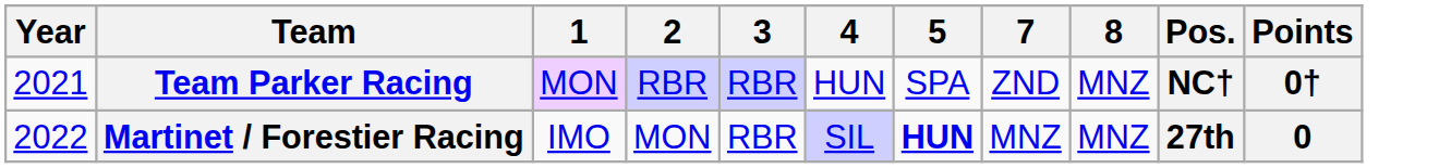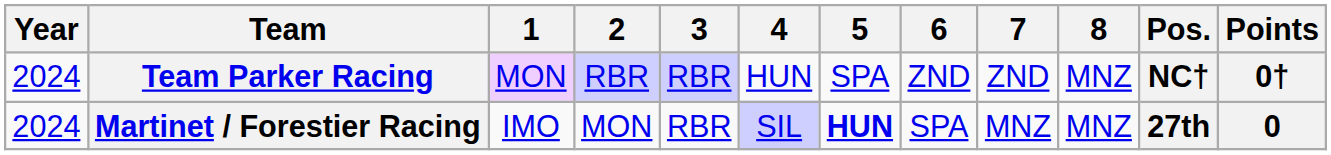+ column: 6 | ZND | SPA
Team Parker Racing | Year: 2021 -> 2024
Martinet / Forestier Racing | Year: 2022 -> 2024
